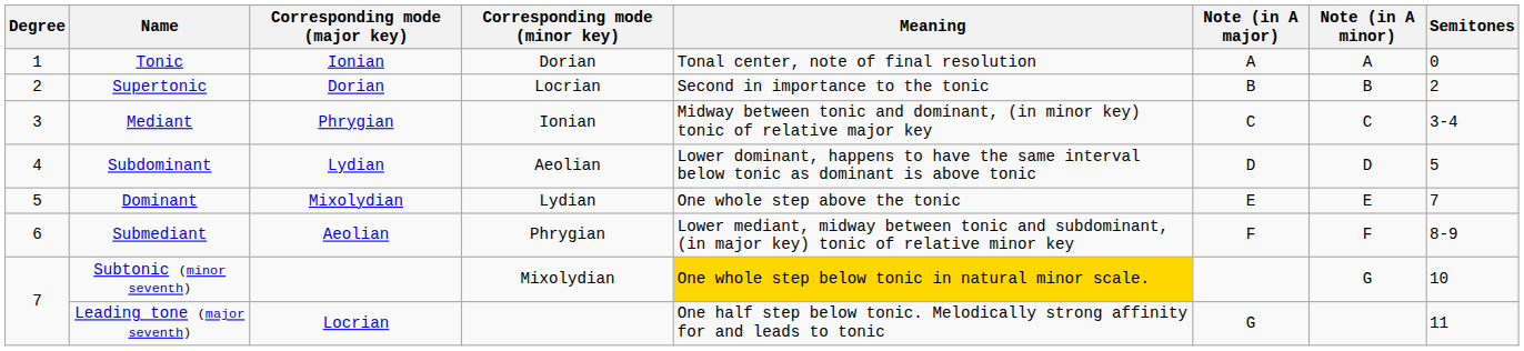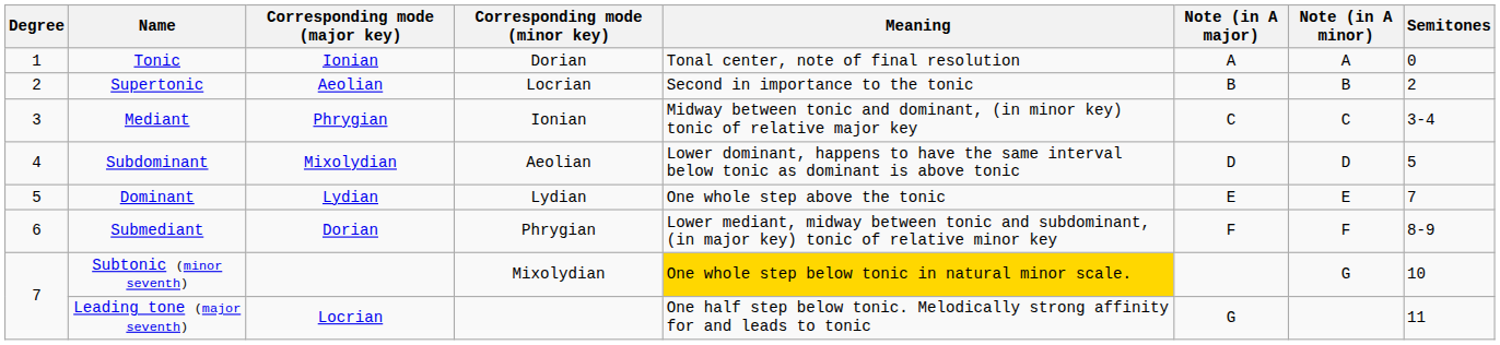Supertonic | Corresponding mode (major key): Dorian -> Aeolian
Subdominant | Corresponding mode (major key): Lydian -> Mixolydian
Dominant | Corresponding mode (major key): Mixolydian -> Lydian
Submediant | Corresponding mode (major key): Aeolian -> Dorian
